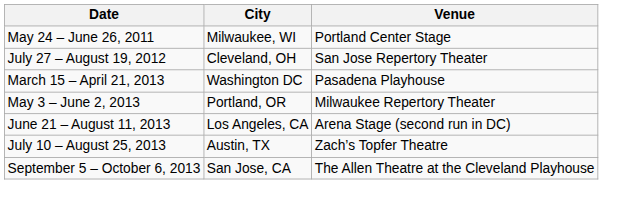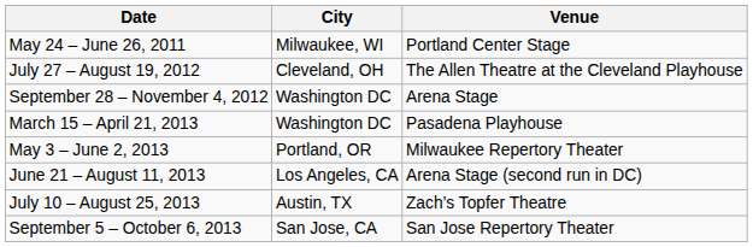July 27 – August 19, 2012 | Venue: San Jose Repertory Theater -> The Allen Theatre at the Cleveland Playhouse
+ row: September 28 – November 4, 2012 | Washington DC | Arena Stage
September 5 – October 6, 2013 | Venue: The Allen Theatre at the Cleveland Playhouse -> San Jose Repertory Theater
